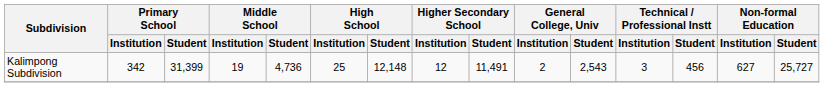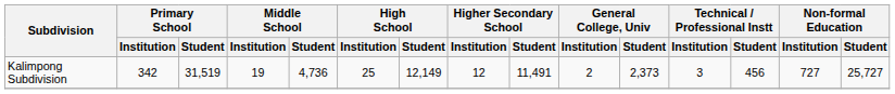Kalimpong Subdivision | Primary School / Student: 31,399 -> 31,519
Kalimpong Subdivision | High School / Student: 12,148 -> 12,149
Kalimpong Subdivision | General College, Univ / Student: 2,543 -> 2,373
Kalimpong Subdivision | Non-formal Education / Institution: 627 -> 727
